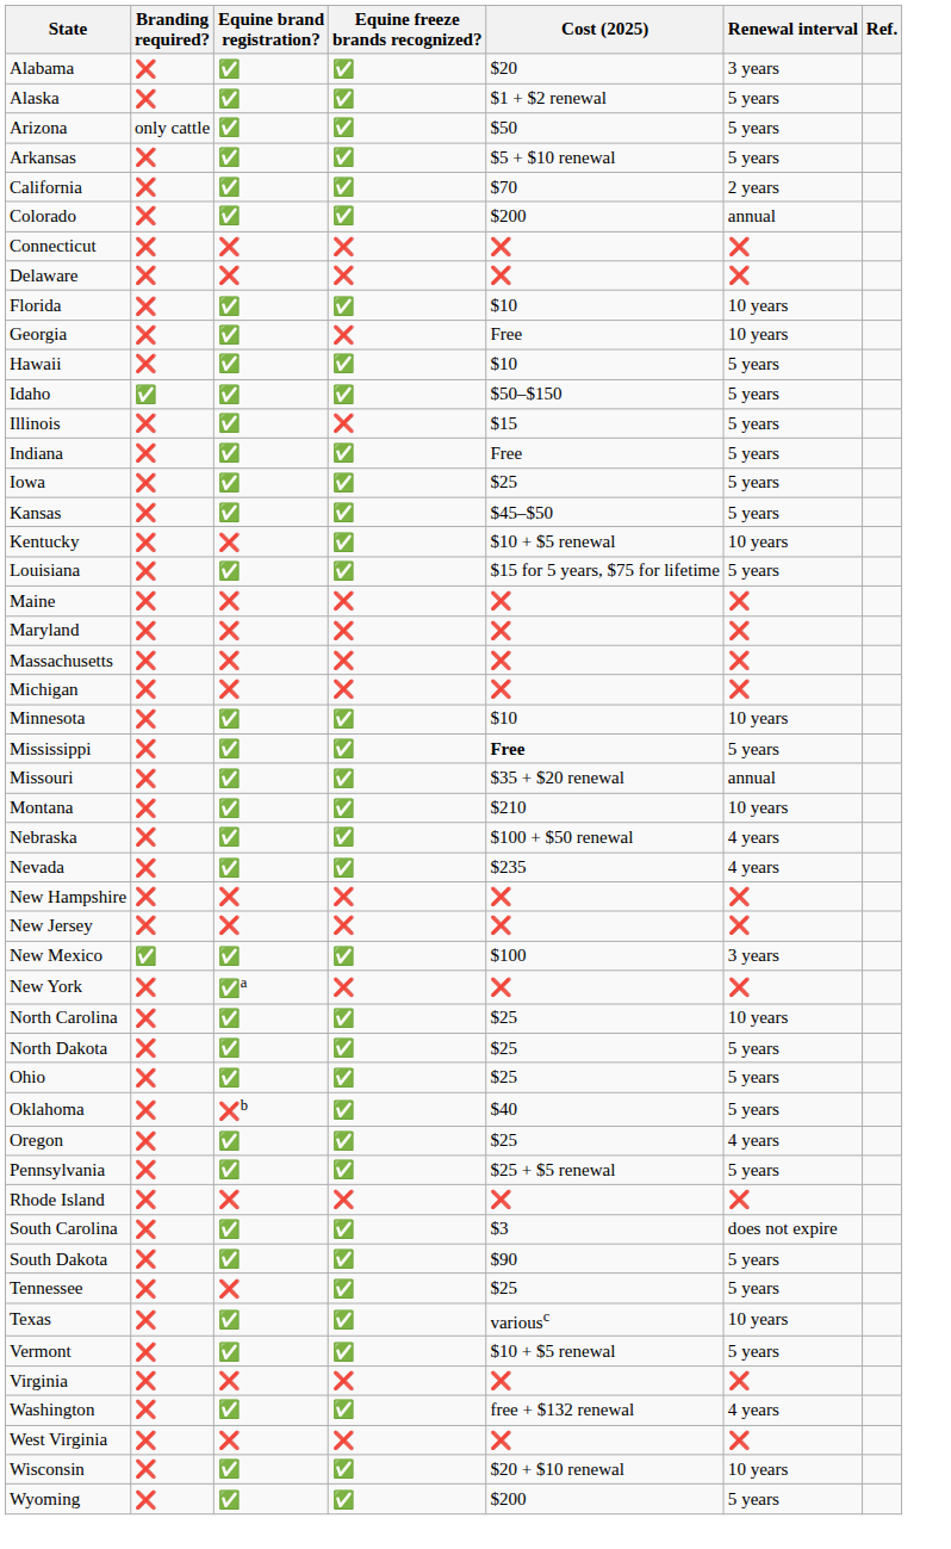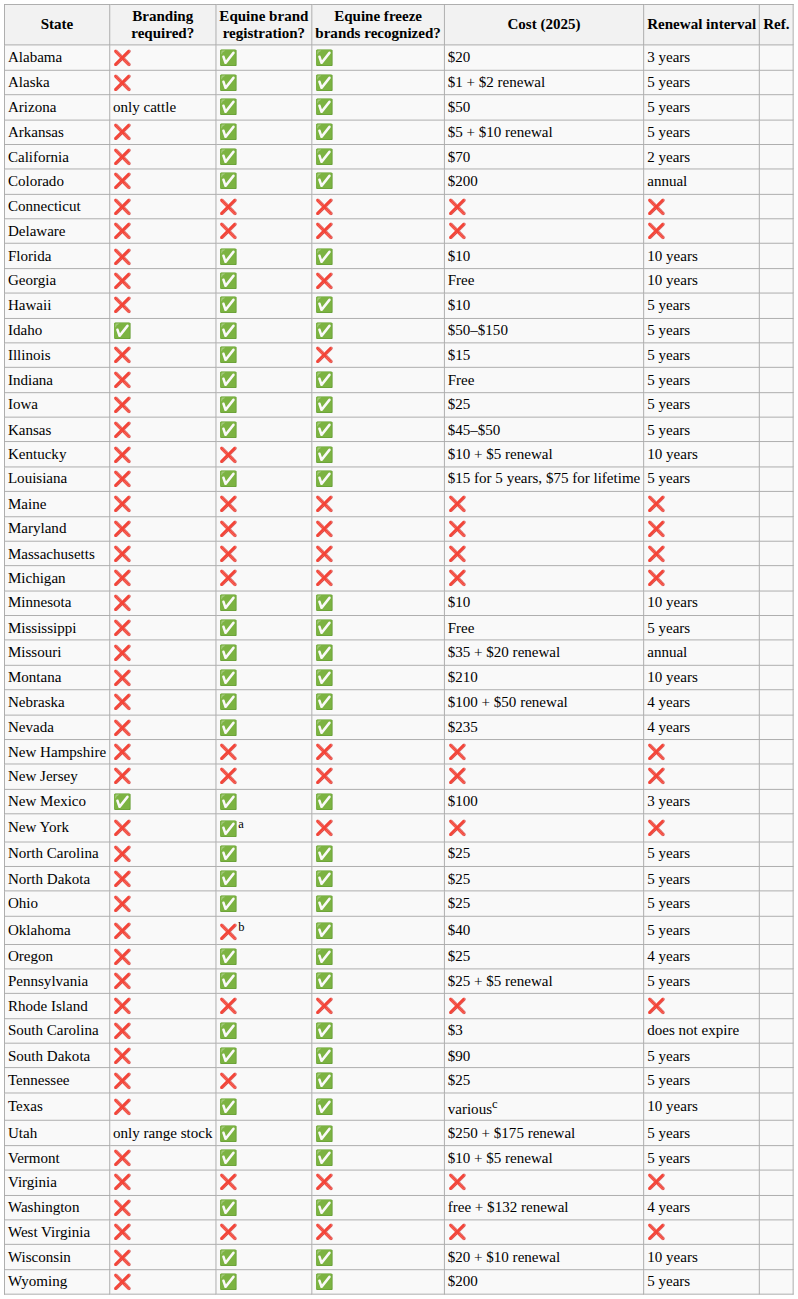Mississippi | Cost (2025): bold -> normal
North Carolina | Renewal interval: 10 years -> 5 years
+ row: Utah | only range stock | ✅ | ✅ | $250 + $175 renewal | 5 years
